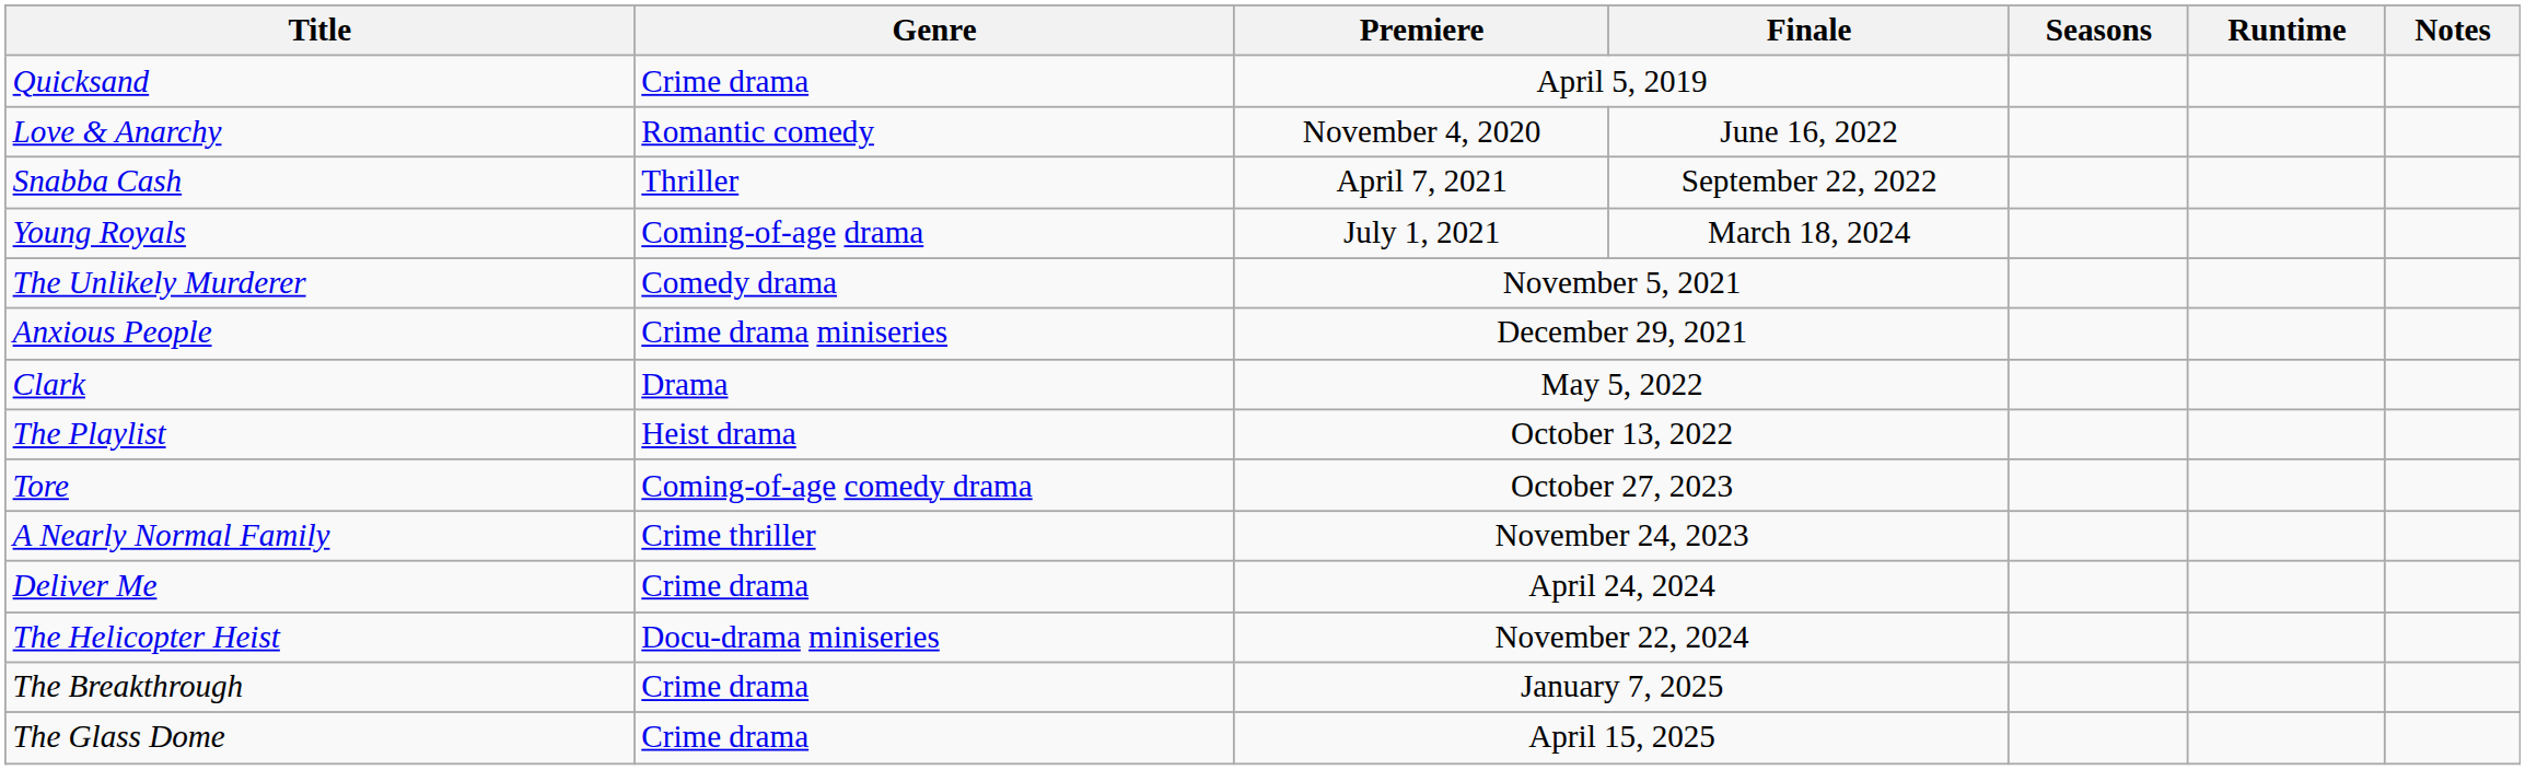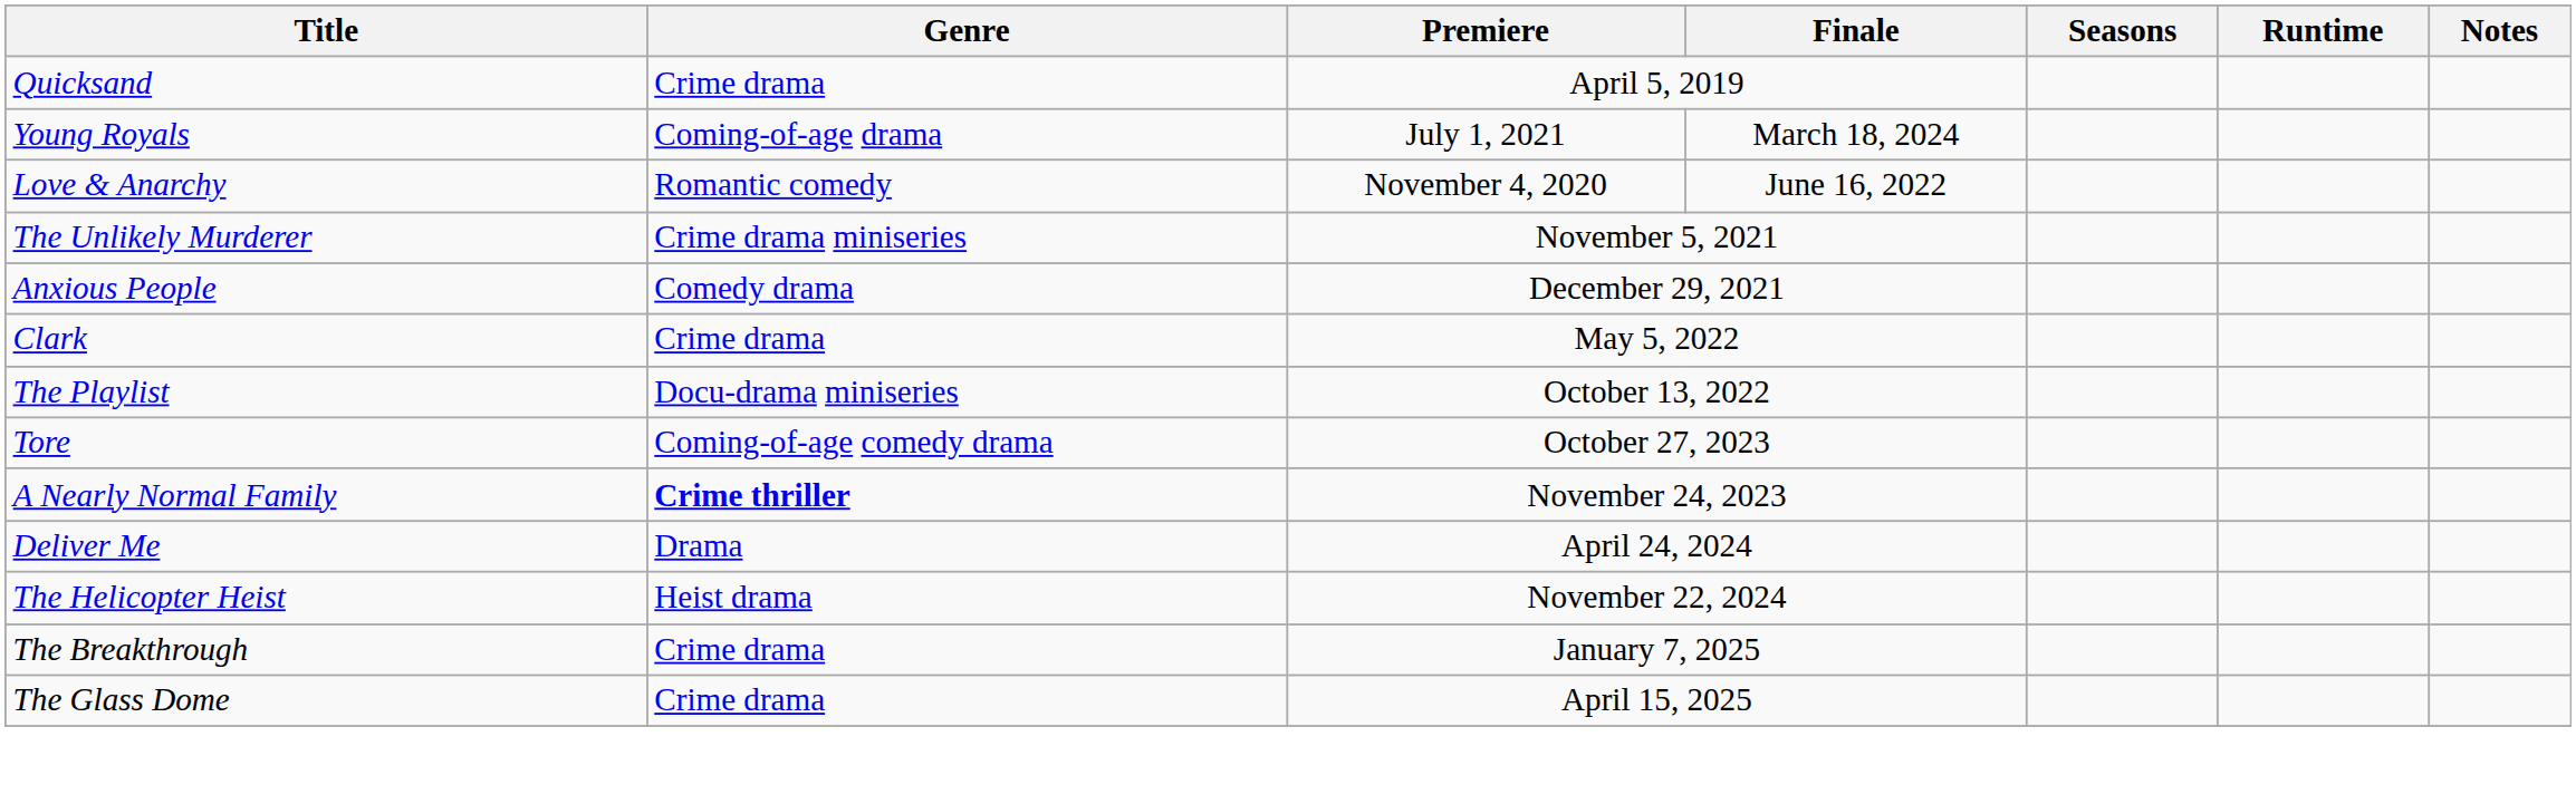rows swapped: Love & Anarchy <-> Young Royals
- row: Snabba Cash | Thriller | April 7, 2021 | September 22, 2022
The Unlikely Murderer | Genre: Comedy drama -> Crime drama miniseries
Anxious People | Genre: Crime drama miniseries -> Comedy drama
Clark | Genre: Drama -> Crime drama
The Playlist | Genre: Heist drama -> Docu-drama miniseries
A Nearly Normal Family | Genre: normal -> bold
Deliver Me | Genre: Crime drama -> Drama
The Helicopter Heist | Genre: Docu-drama miniseries -> Heist drama
